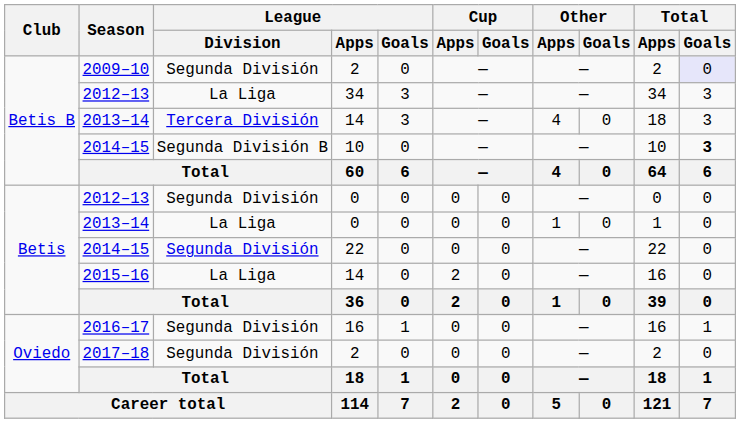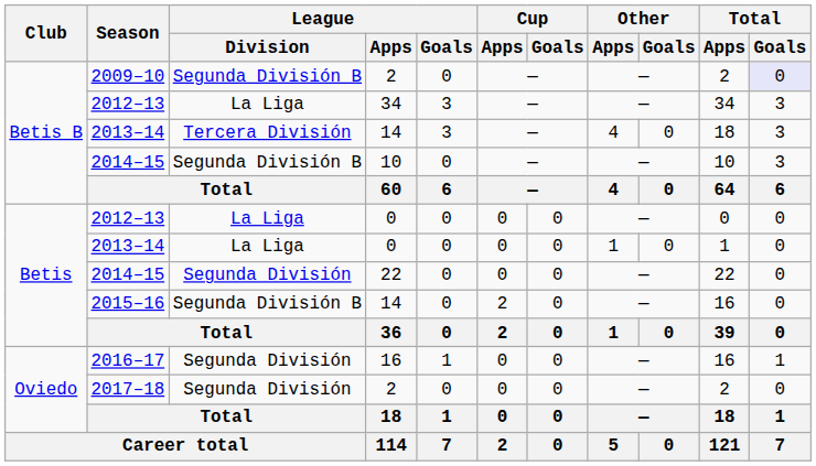2009–10 | League / Division: Segunda División -> Segunda División B
2014–15 / 10 | Total / Goals: bold -> normal
2012–13 / 0 | League / Division: Segunda División -> La Liga
2015–16 | League / Division: La Liga -> Segunda División B
